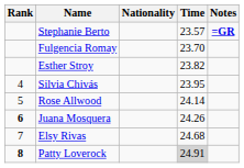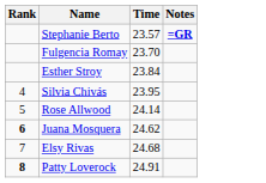- column: Nationality
Esther Stroy | Time: 23.82 -> 23.84
Juana Mosquera | Time: 24.26 -> 24.62
Patty Loverock | Time: lightgrey background -> no background
